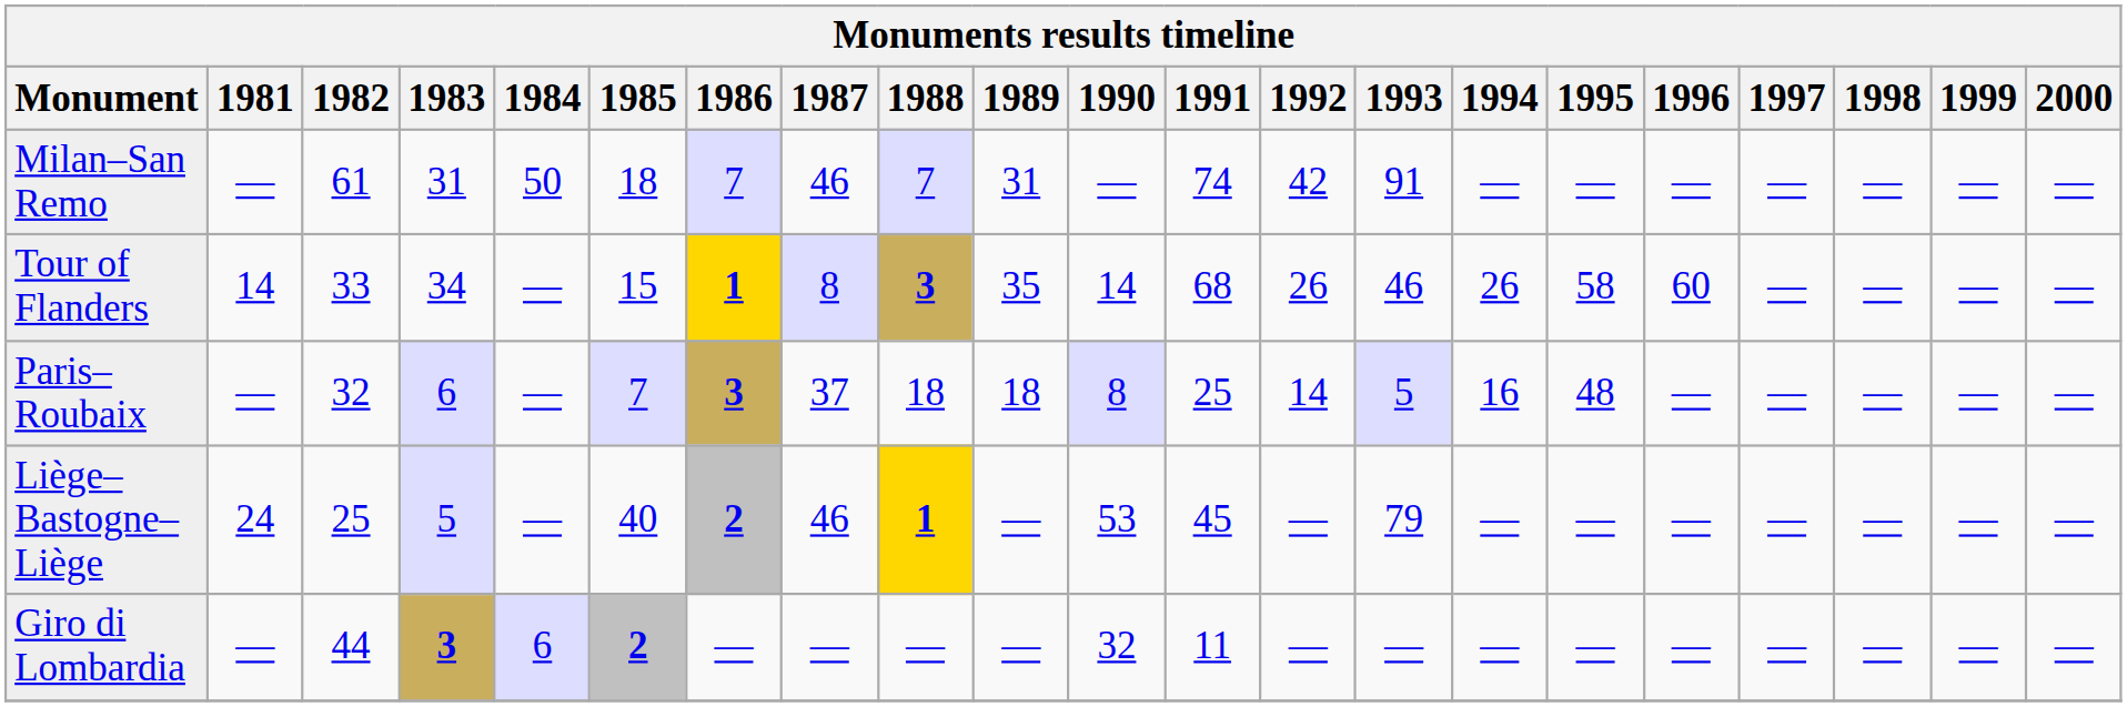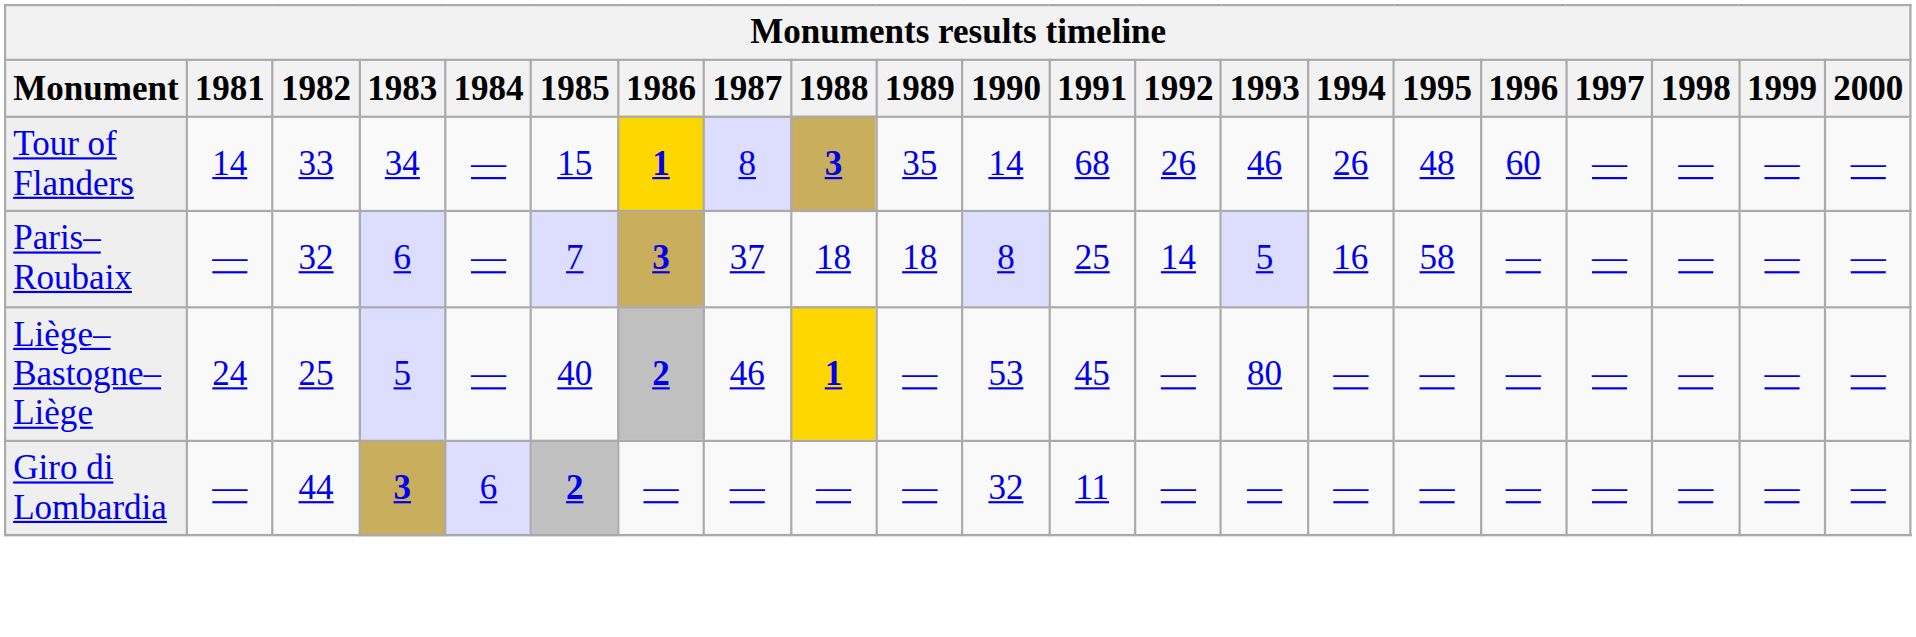- row: Milan–San Remo | — | 61 | 31 | 50 | 18 | 7 | 46 | 7 | 31 | — | 74 | 42 | 91 | — | — | — | — | — | — | —
Tour of Flanders | 1995: 58 -> 48
Paris–Roubaix | 1995: 48 -> 58
Liège–Bastogne–Liège | 1993: 79 -> 80
